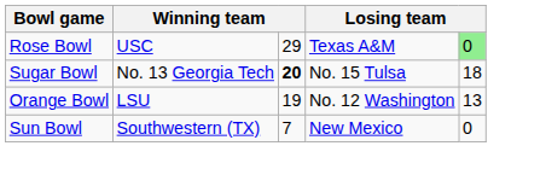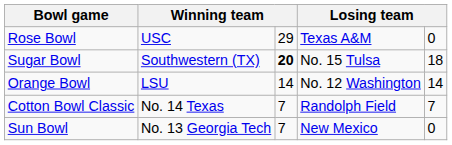Rose Bowl | column 5: lightgreen background -> no background
Sugar Bowl | column 2: No. 13 Georgia Tech -> Southwestern (TX)
Orange Bowl | column 3: 19 -> 14
Orange Bowl | column 5: 13 -> 14
+ row: Cotton Bowl Classic | No. 14 Texas | 7 | Randolph Field | 7
Sun Bowl | column 2: Southwestern (TX) -> No. 13 Georgia Tech
